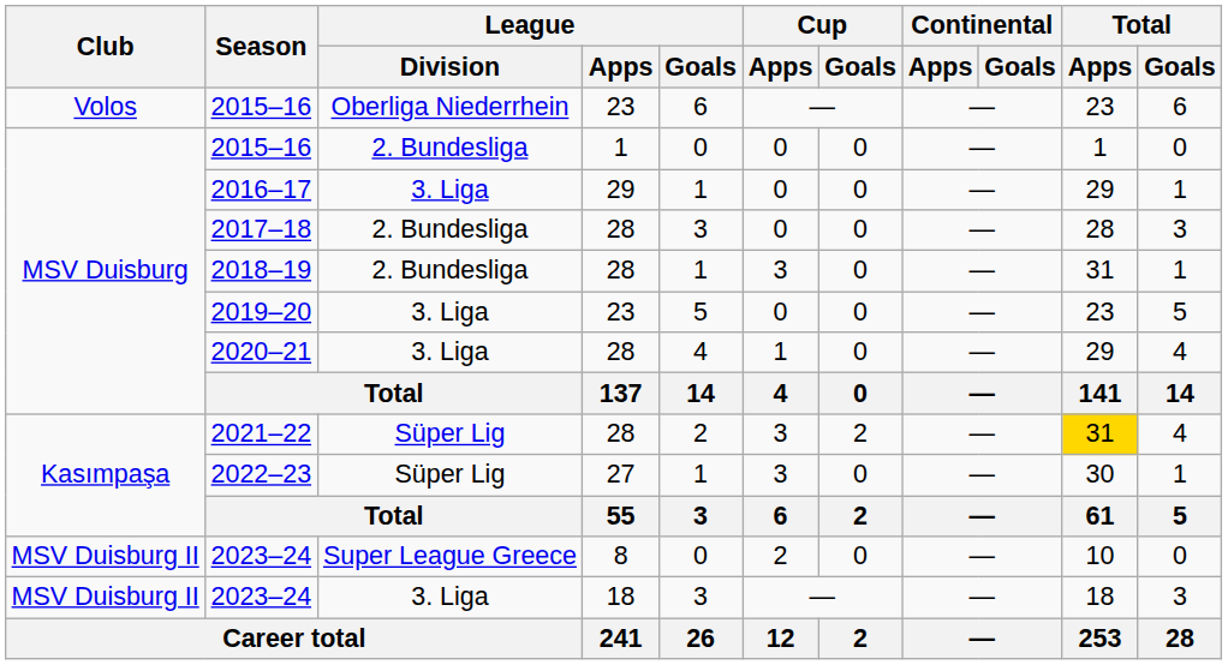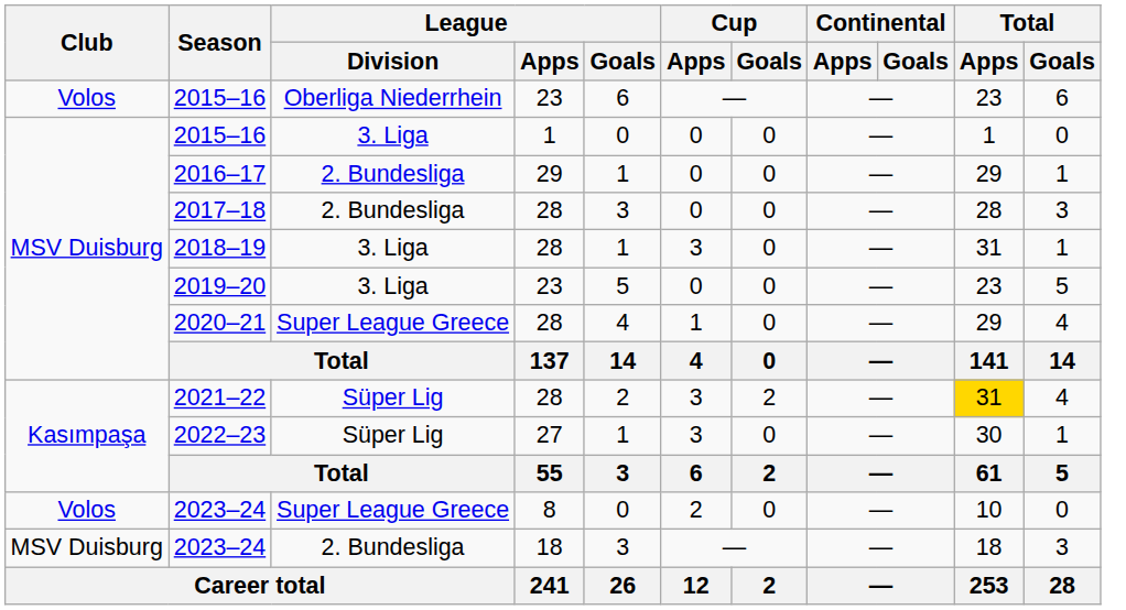2015–16 / 1 | League / Division: 2. Bundesliga -> 3. Liga
2016–17 | League / Division: 3. Liga -> 2. Bundesliga
2018–19 | League / Division: 2. Bundesliga -> 3. Liga
2020–21 | League / Division: 3. Liga -> Super League Greece
2023–24 / 8 | Club: MSV Duisburg II -> Volos
2023–24 / 18 | Club: MSV Duisburg II -> MSV Duisburg
2023–24 / 18 | League / Division: 3. Liga -> 2. Bundesliga
